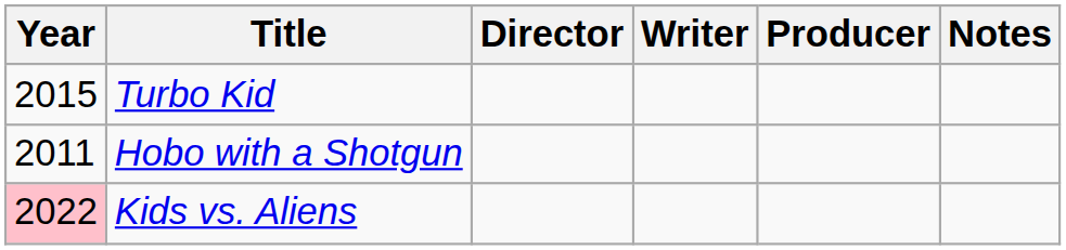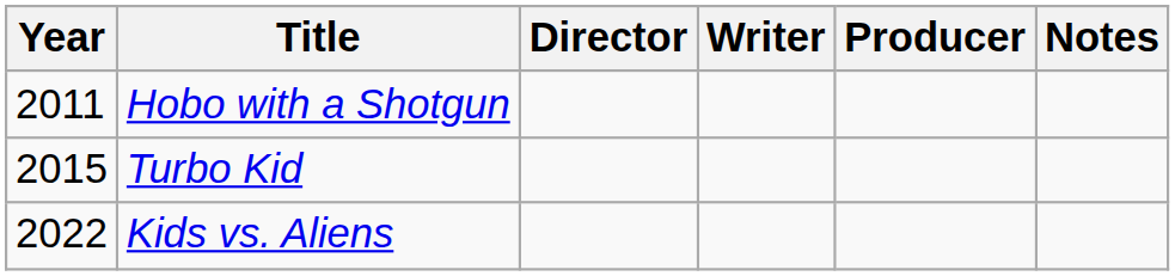rows swapped: Hobo with a Shotgun <-> Turbo Kid
Kids vs. Aliens | Year: pink background -> no background
